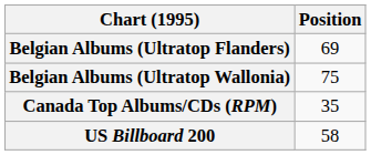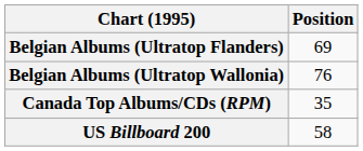Belgian Albums (Ultratop Wallonia) | Position: 75 -> 76
